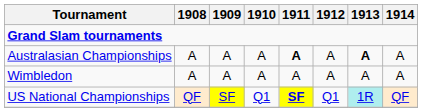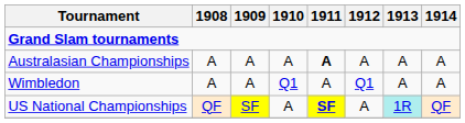Australasian Championships | 1913: bold -> normal
Wimbledon | 1910: A -> Q1
Wimbledon | 1912: A -> Q1
US National Championships | 1910: Q1 -> A
US National Championships | 1912: Q1 -> A
